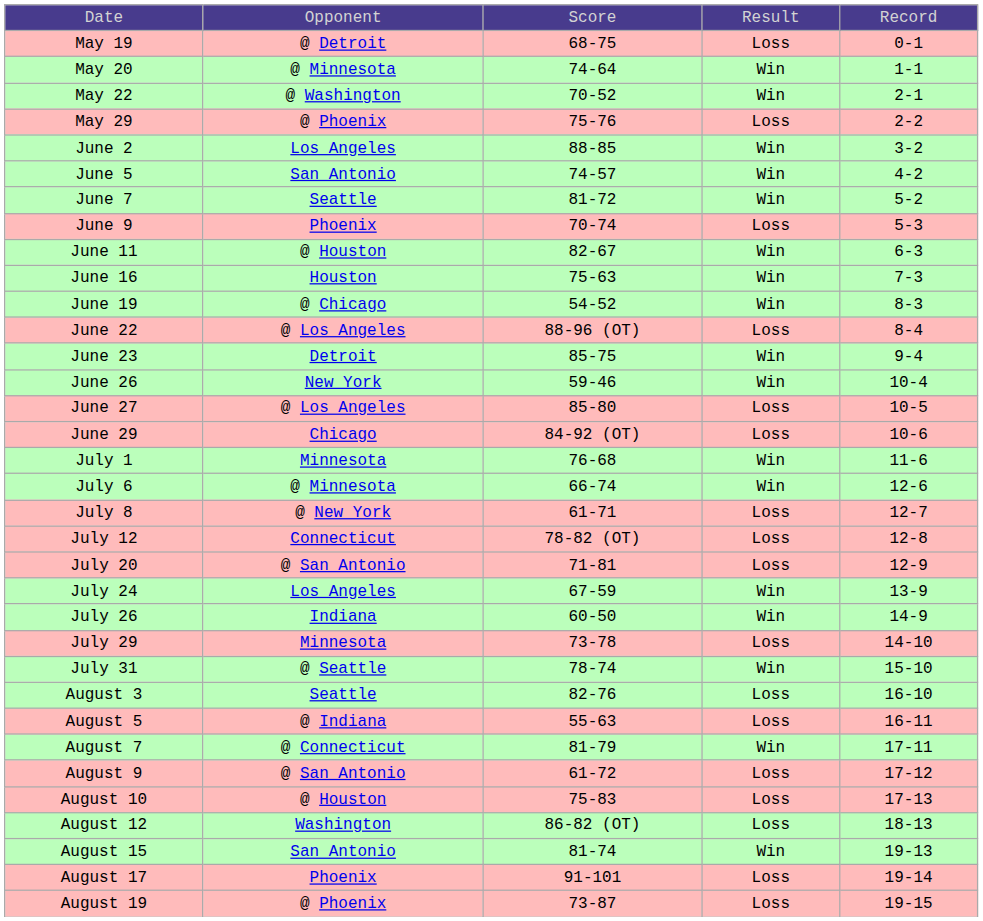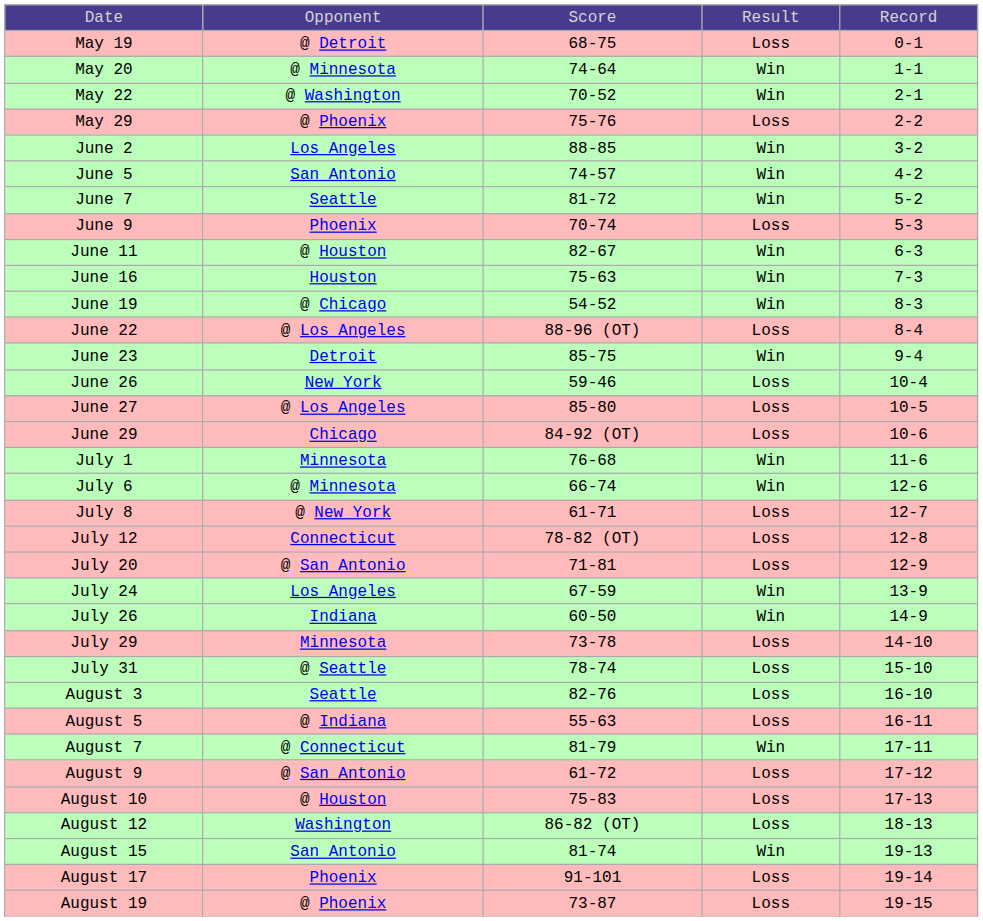June 26 | column 4: Win -> Loss
July 31 | column 4: Win -> Loss
